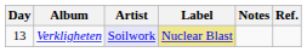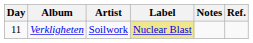Verkligheten | Day: 13 -> 11
Verkligheten | Artist: lavender background -> no background
